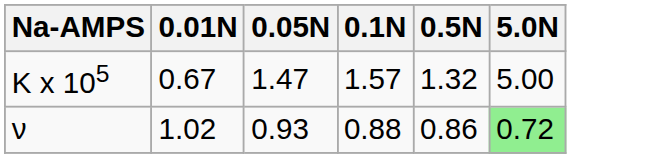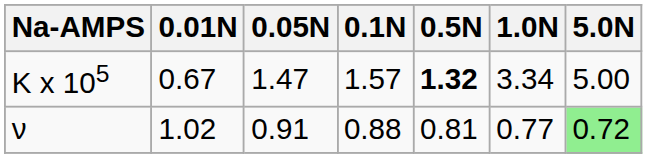+ column: 1.0N | 3.34 | 0.77
K x 105 | 0.5N: normal -> bold
ν | 0.05N: 0.93 -> 0.91
ν | 0.5N: 0.86 -> 0.81
